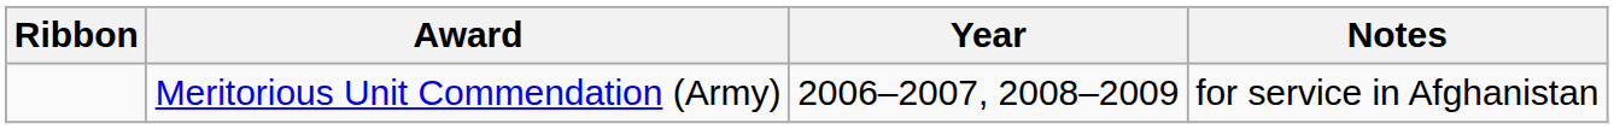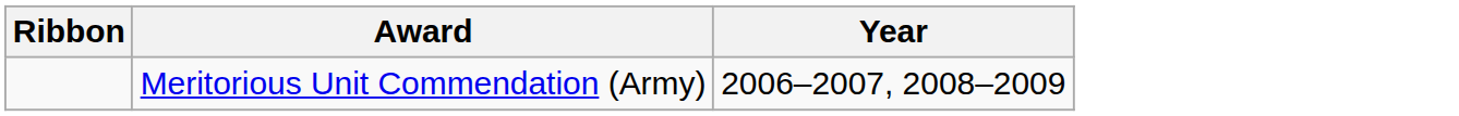- column: Notes | for service in Afghanistan
